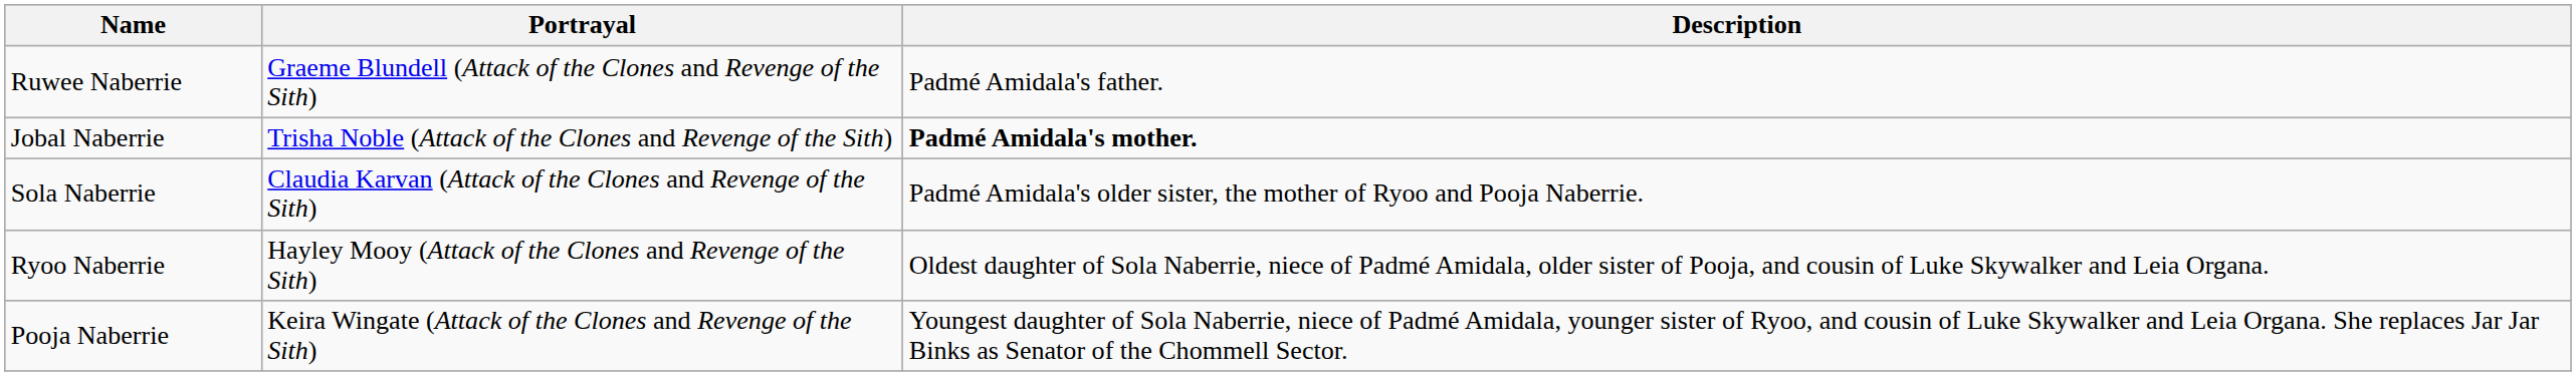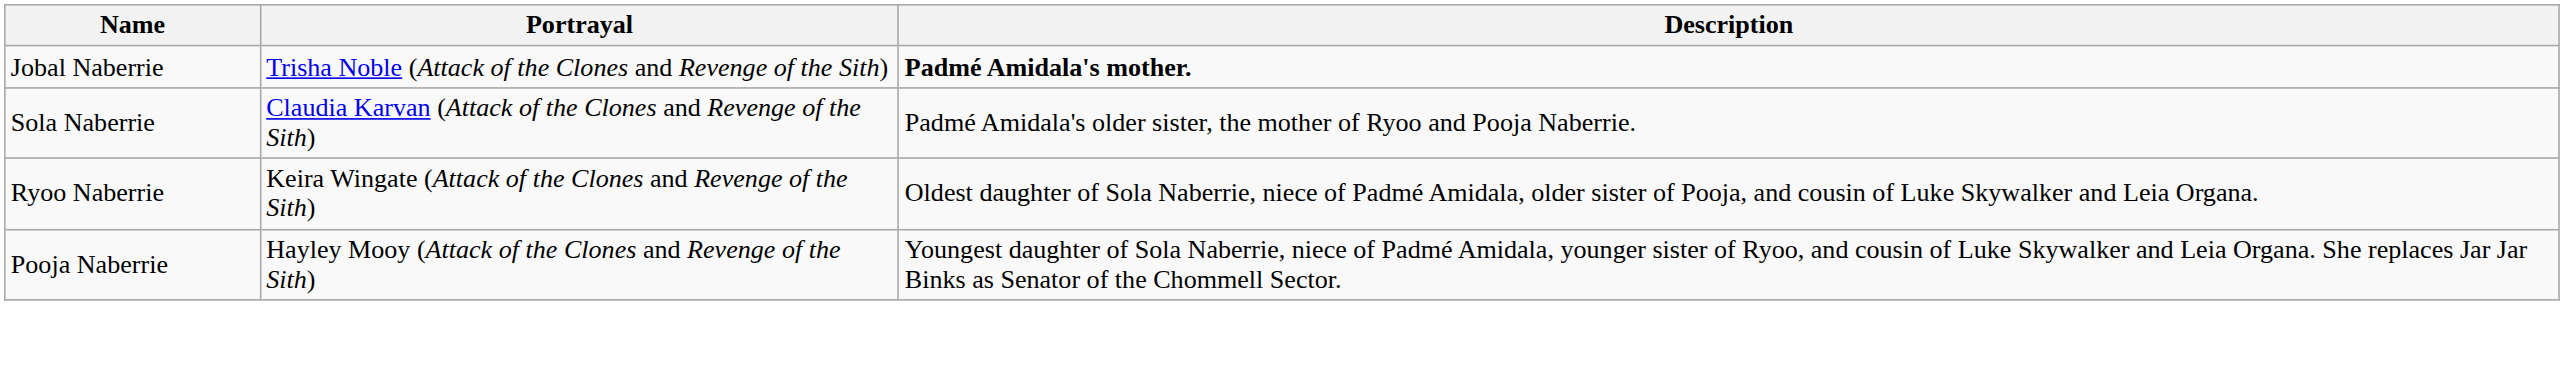- row: Ruwee Naberrie | Graeme Blundell (Attack of the Clones and Revenge of the Sith) | Padmé Amidala's father.
Ryoo Naberrie | Portrayal: Hayley Mooy (Attack of the Clones and Revenge of the Sith) -> Keira Wingate (Attack of the Clones and Revenge of the Sith)
Pooja Naberrie | Portrayal: Keira Wingate (Attack of the Clones and Revenge of the Sith) -> Hayley Mooy (Attack of the Clones and Revenge of the Sith)
